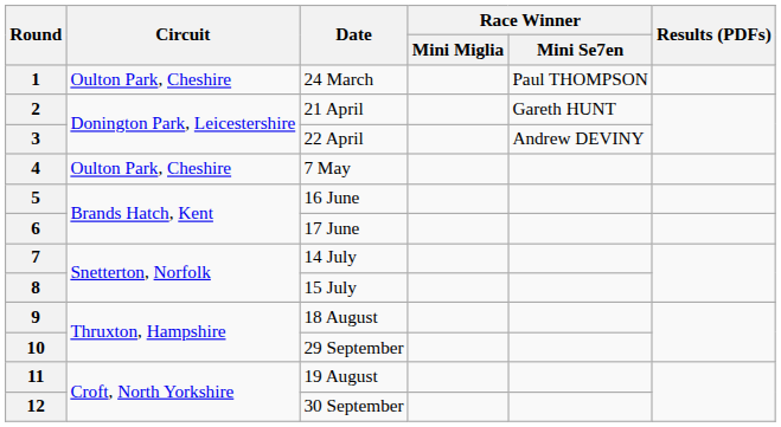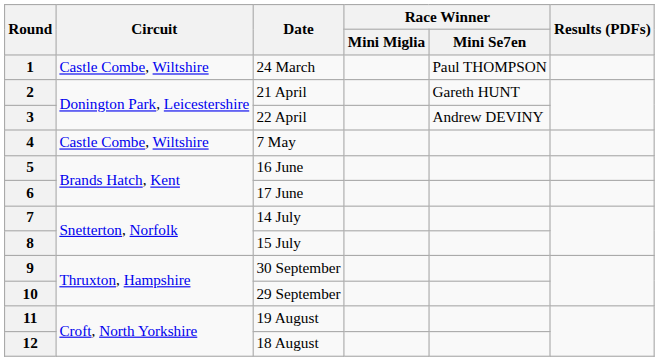1 | Circuit: Oulton Park, Cheshire -> Castle Combe, Wiltshire
4 | Circuit: Oulton Park, Cheshire -> Castle Combe, Wiltshire
9 | Date: 18 August -> 30 September
12 | Date: 30 September -> 18 August
